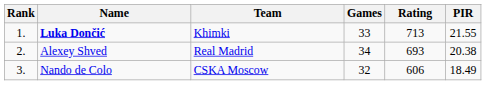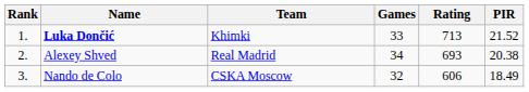Luka Dončić | PIR: 21.55 -> 21.52
